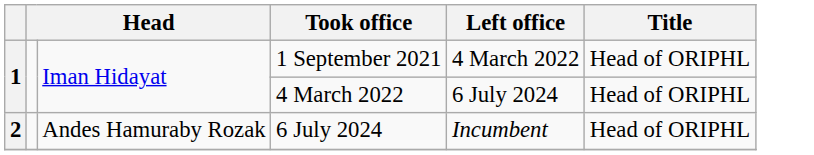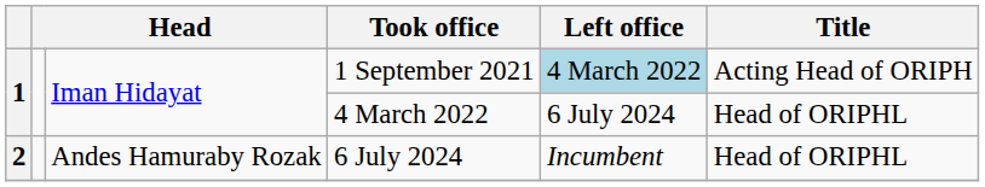1 September 2021 | Left office: no background -> lightblue background
1 September 2021 | Title: Head of ORIPHL -> Acting Head of ORIPH
